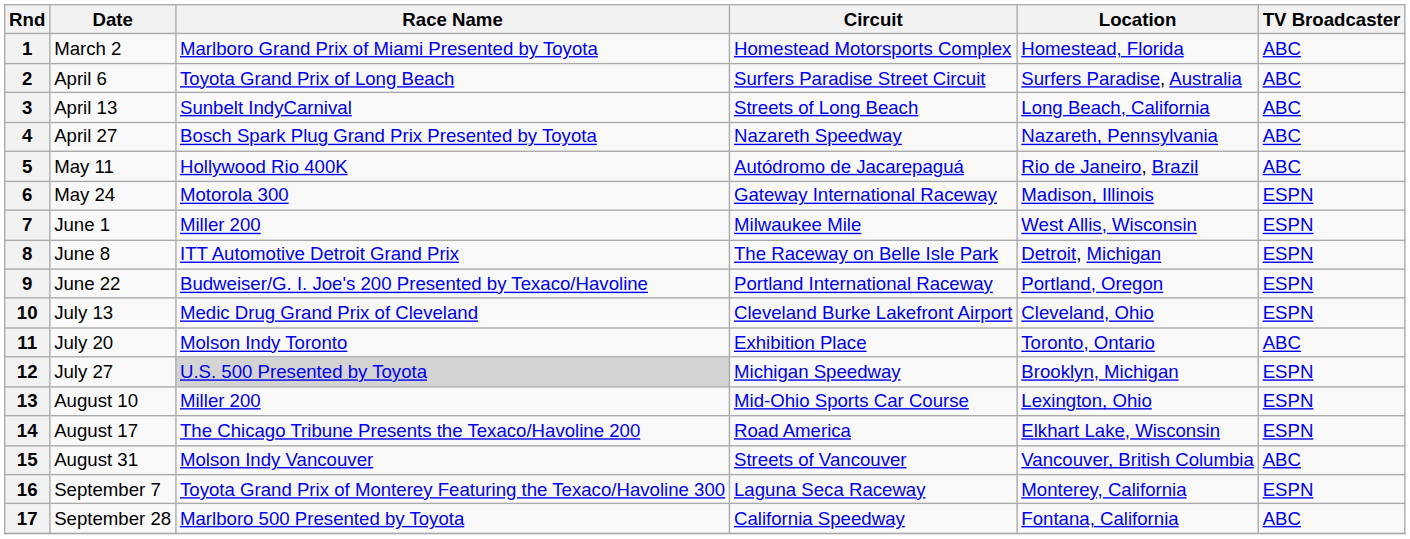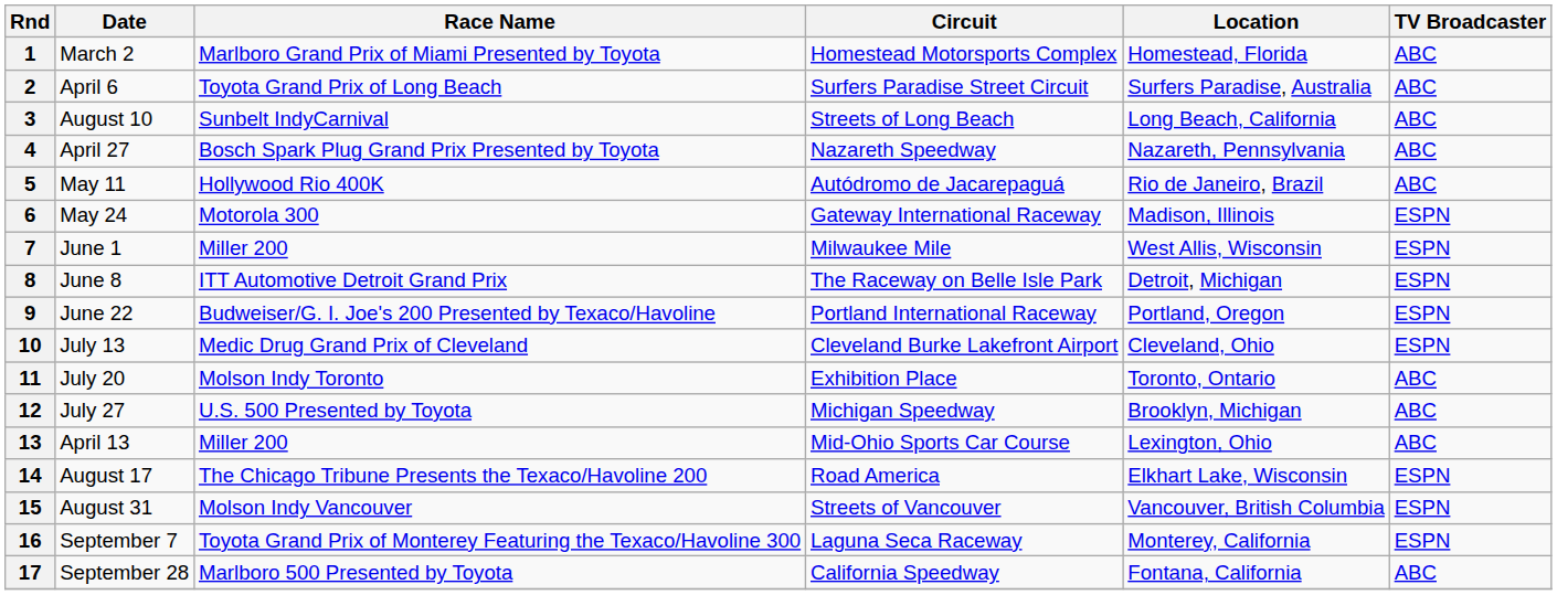3 | Date: April 13 -> August 10
12 | Race Name: lightgrey background -> no background
12 | TV Broadcaster: ESPN -> ABC
13 | Date: August 10 -> April 13
13 | TV Broadcaster: ESPN -> ABC
15 | TV Broadcaster: ABC -> ESPN
